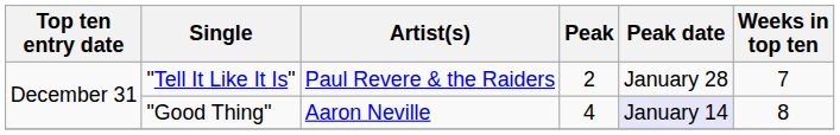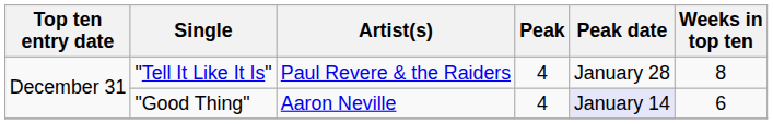"Tell It Like It Is" | Peak: 2 -> 4
"Tell It Like It Is" | Weeks in top ten: 7 -> 8
"Good Thing" | Weeks in top ten: 8 -> 6
